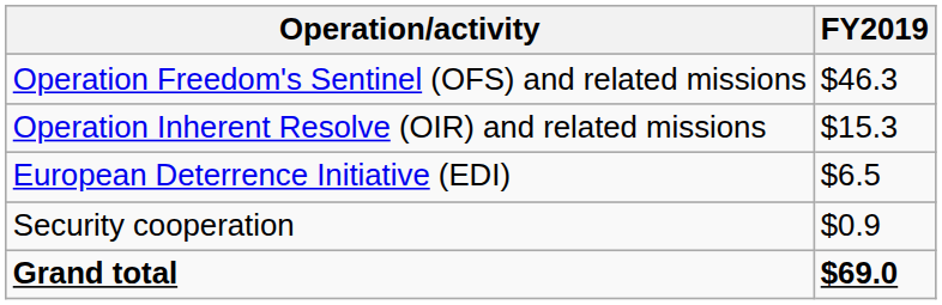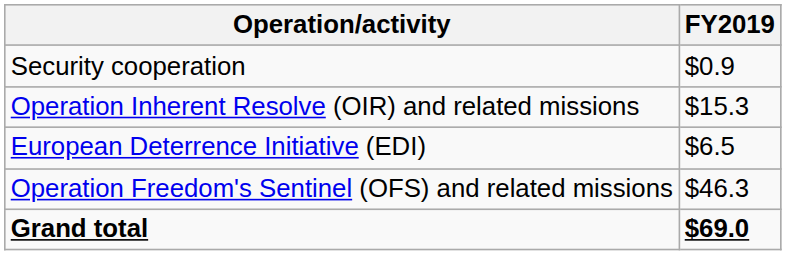rows swapped: Operation Freedom's Sentinel (OFS) and related missions <-> Security cooperation
